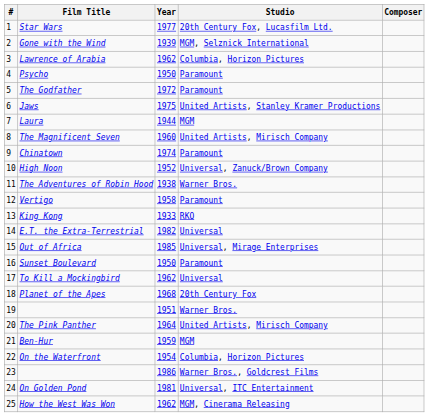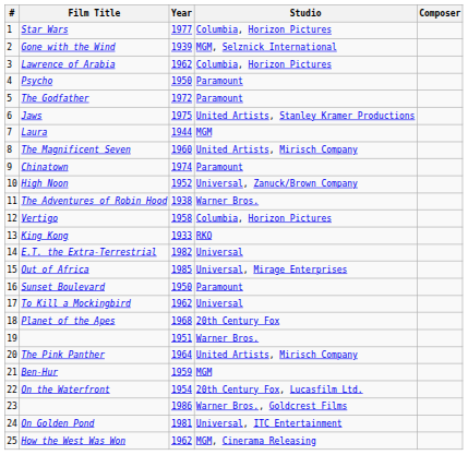Star Wars | Studio: 20th Century Fox, Lucasfilm Ltd. -> Columbia, Horizon Pictures
Vertigo | Studio: Paramount -> Columbia, Horizon Pictures
On the Waterfront | Studio: Columbia, Horizon Pictures -> 20th Century Fox, Lucasfilm Ltd.
